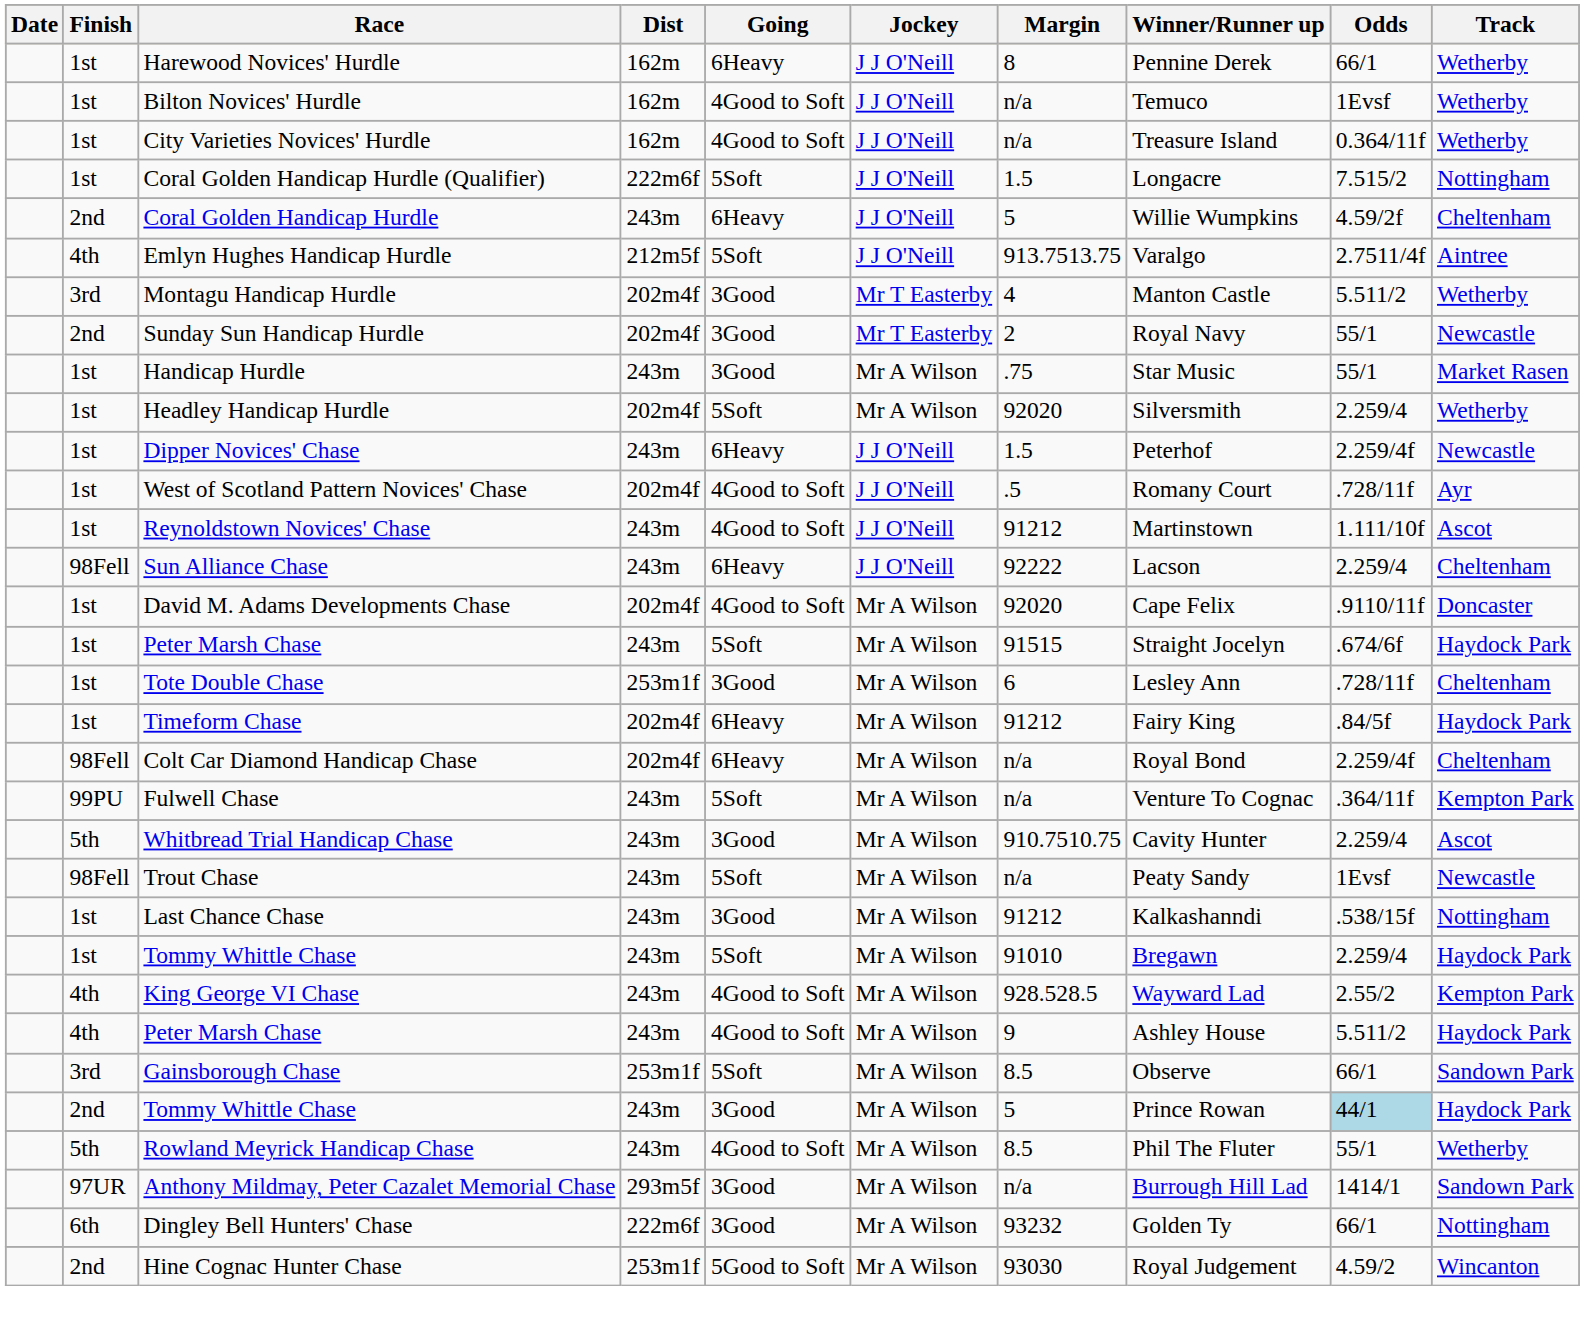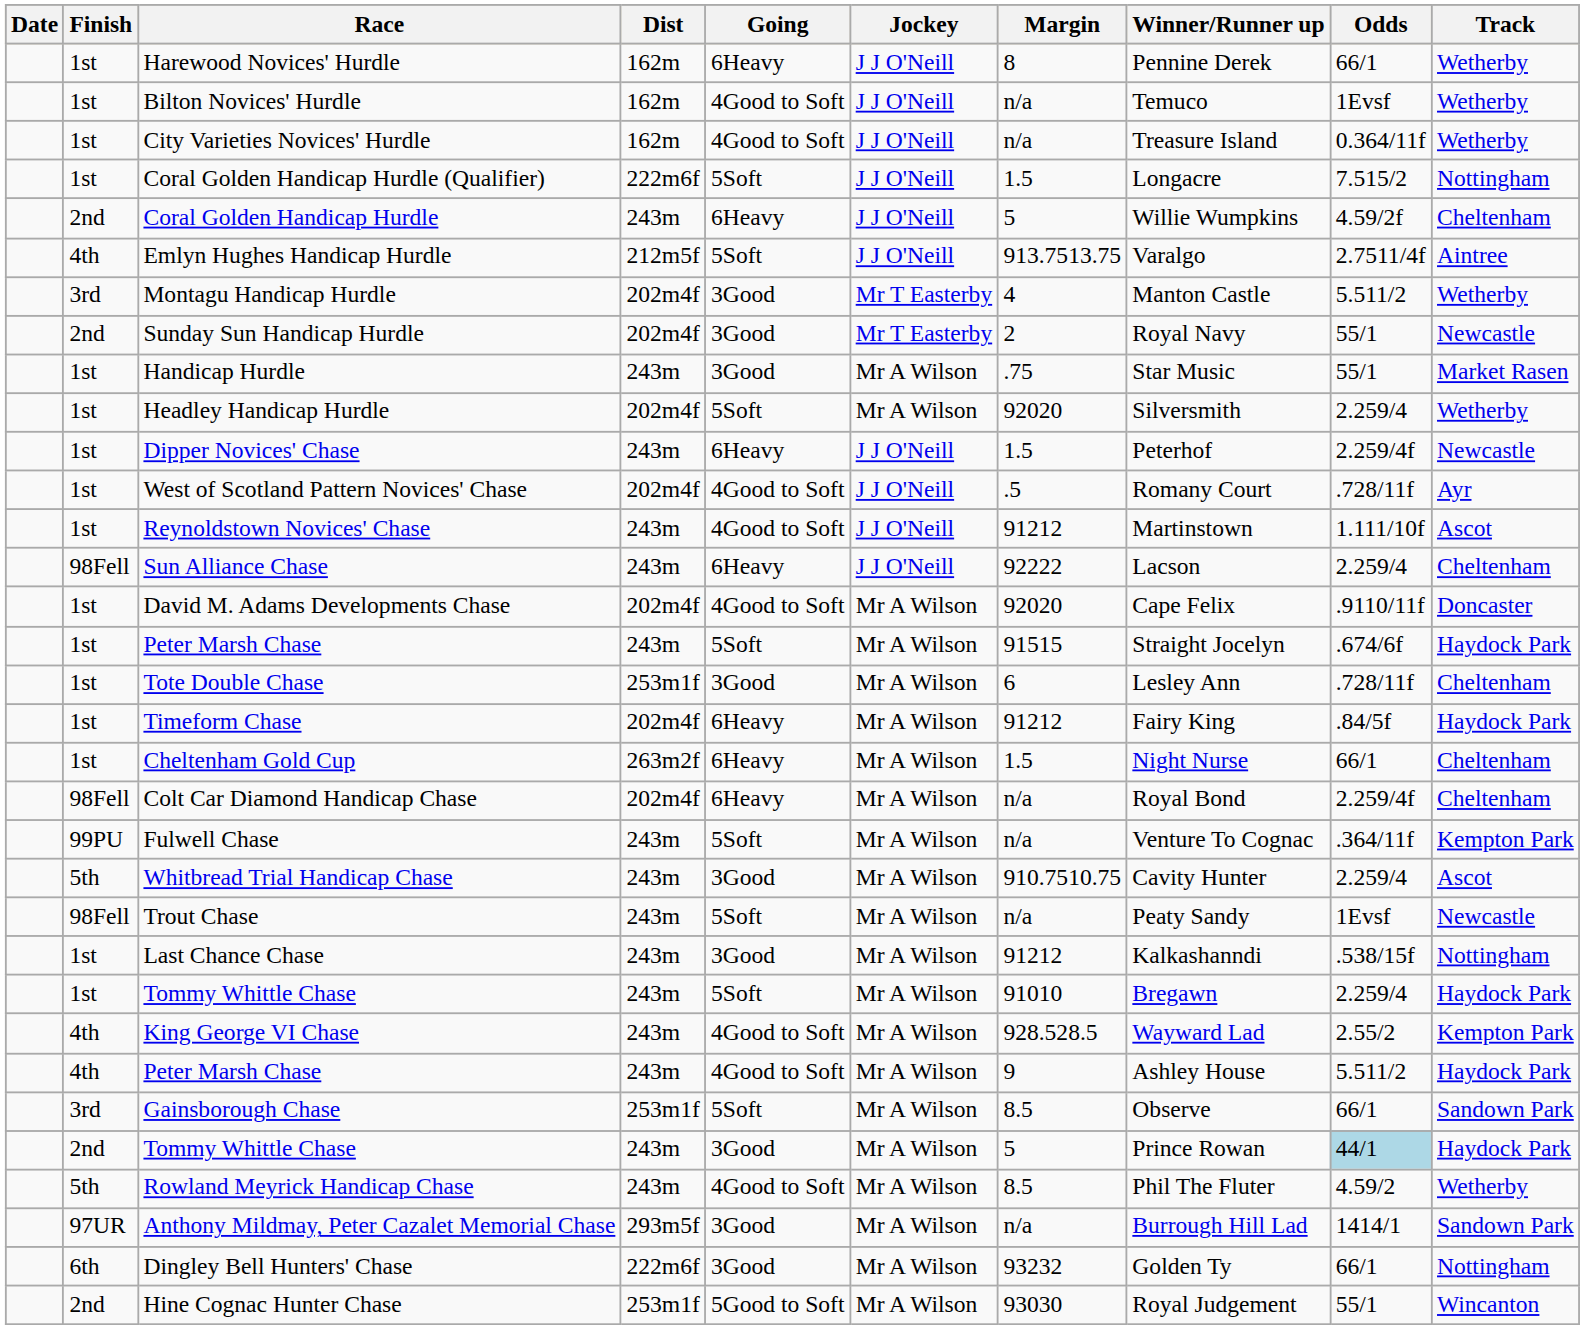+ row: 1st | Cheltenham Gold Cup | 263m2f | 6Heavy | Mr A Wilson | 1.5 | Night Nurse | 66/1 | Cheltenham
Rowland Meyrick Handicap Chase | Odds: 55/1 -> 4.59/2
Hine Cognac Hunter Chase | Odds: 4.59/2 -> 55/1
